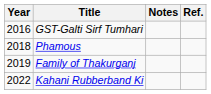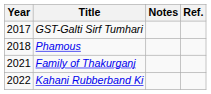GST-Galti Sirf Tumhari | Year: 2016 -> 2017
Family of Thakurganj | Year: 2019 -> 2021
